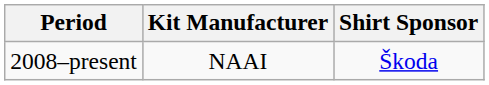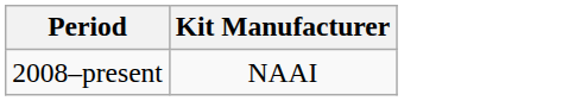- column: Shirt Sponsor | Škoda
